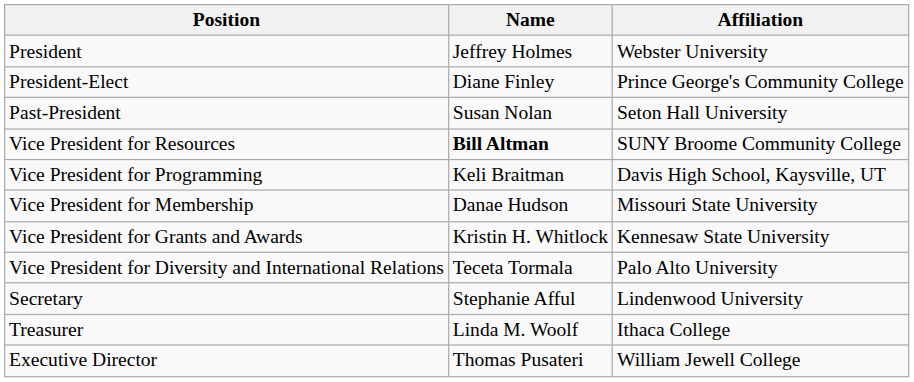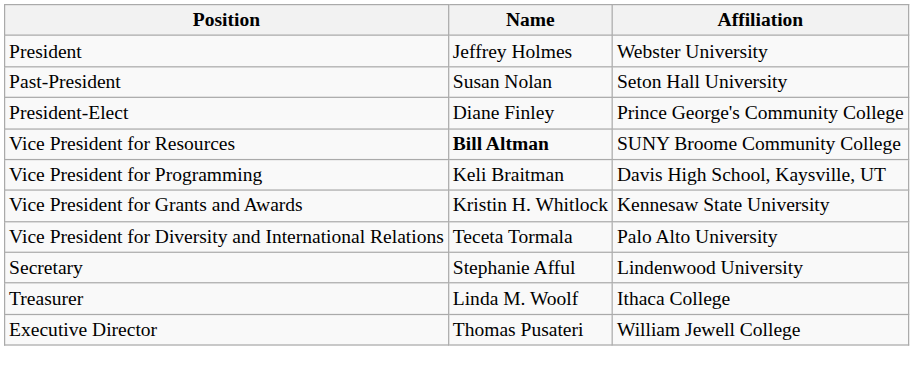rows swapped: Past-President <-> President-Elect
- row: Vice President for Membership | Danae Hudson | Missouri State University
